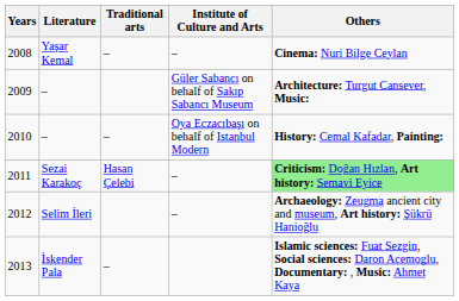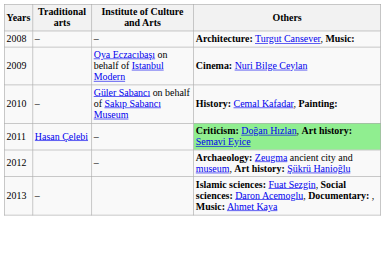- column: Literature | Yaşar Kemal | – | – | Sezai Karakoç | Selim İleri | İskender Pala
2008 | Others: Cinema: Nuri Bilge Ceylan -> Architecture: Turgut Cansever, Music:
2009 | Institute of Culture and Arts: Güler Sabancı on behalf of Sakıp Sabancı Museum -> Oya Eczacıbaşı on behalf of Istanbul Modern
2009 | Others: Architecture: Turgut Cansever, Music: -> Cinema: Nuri Bilge Ceylan
2010 | Institute of Culture and Arts: Oya Eczacıbaşı on behalf of Istanbul Modern -> Güler Sabancı on behalf of Sakıp Sabancı Museum
